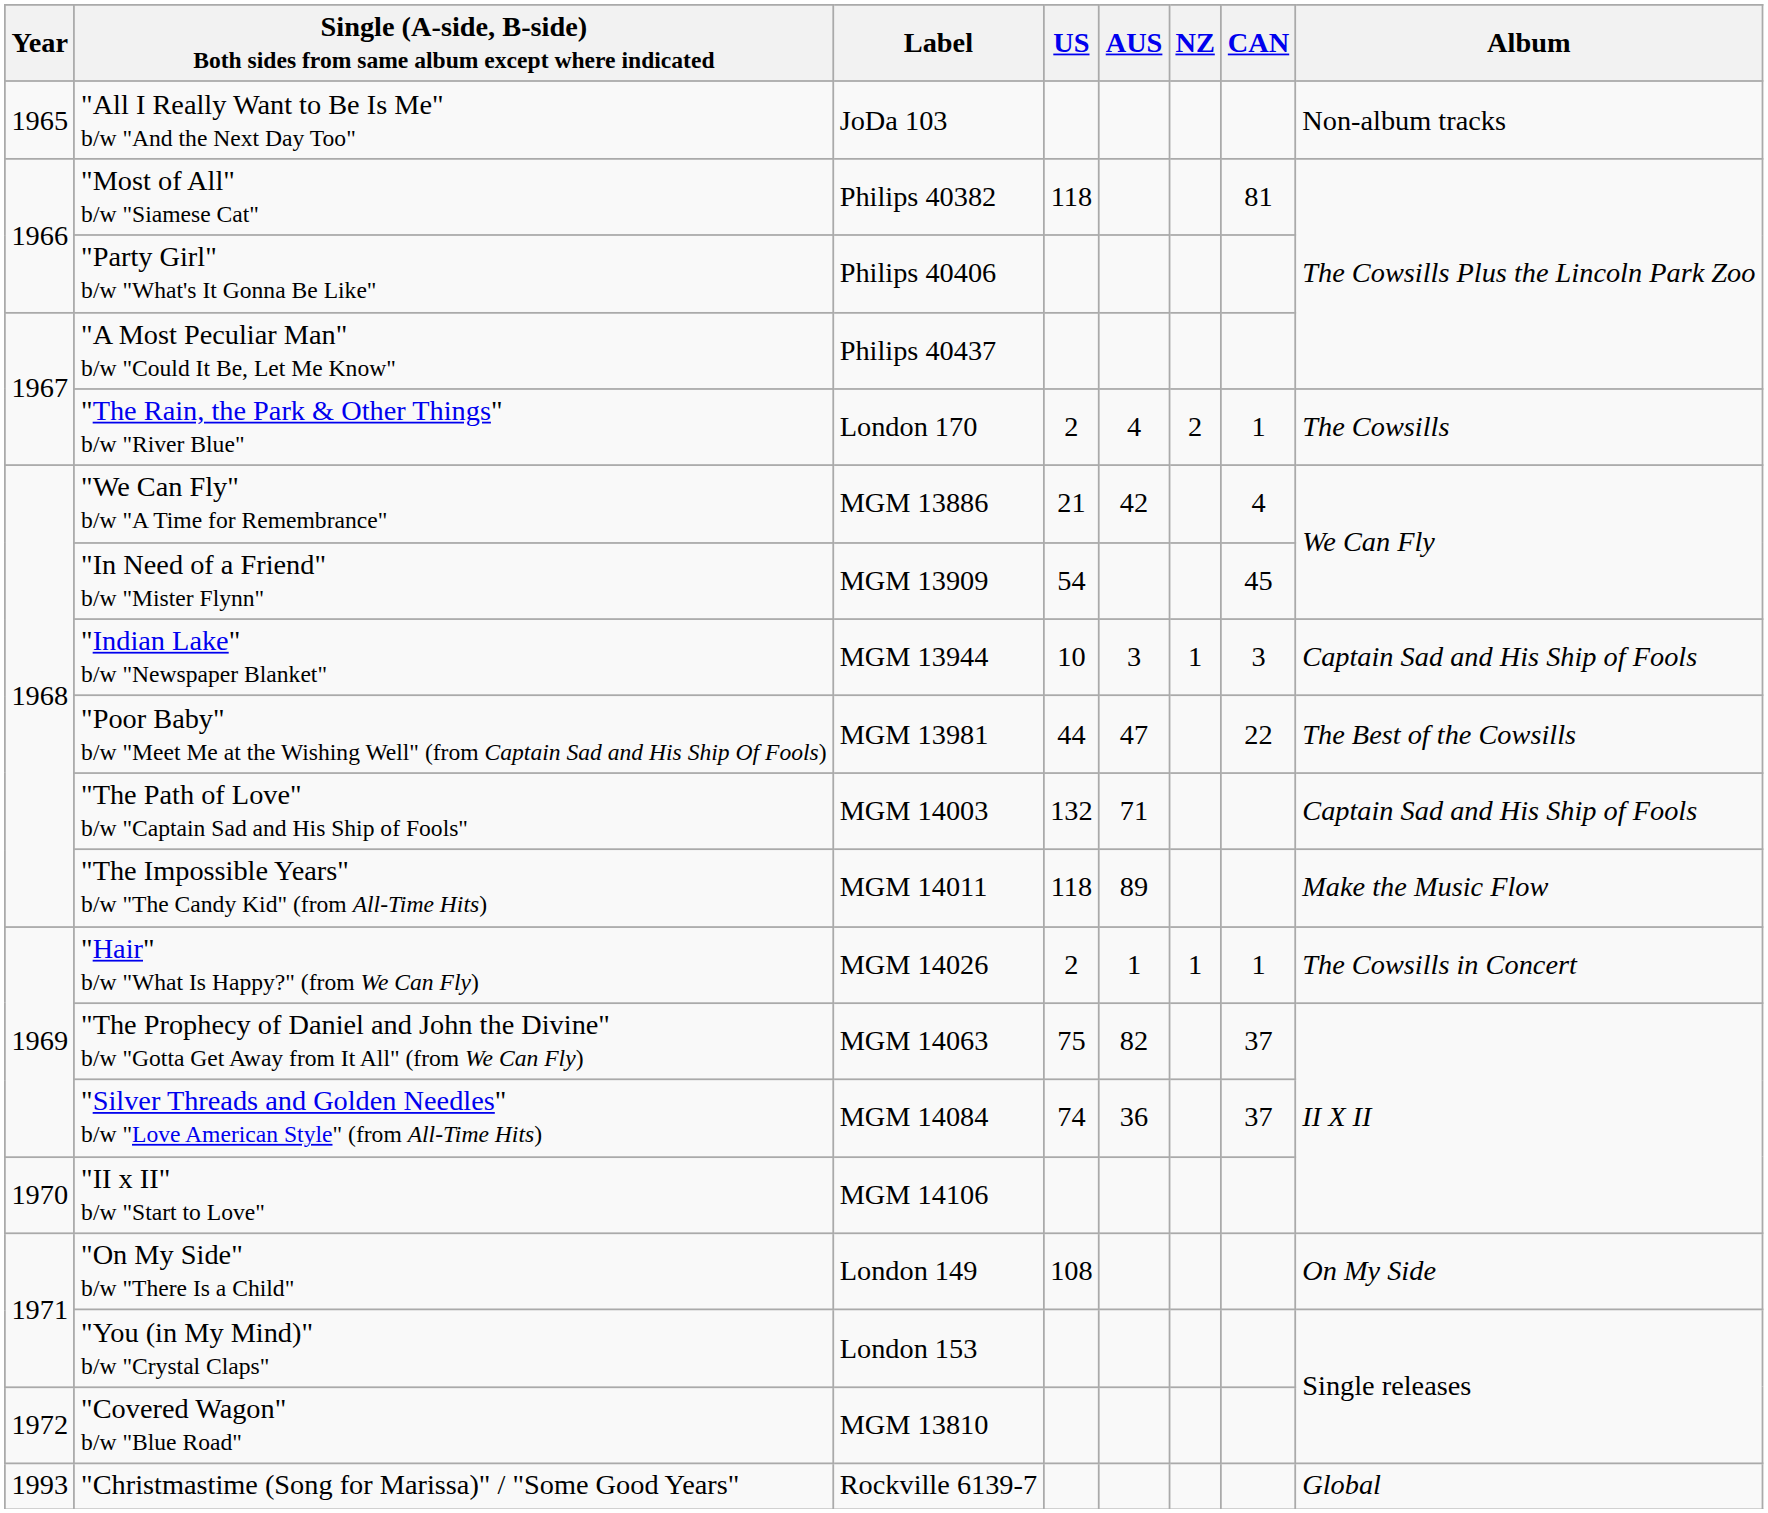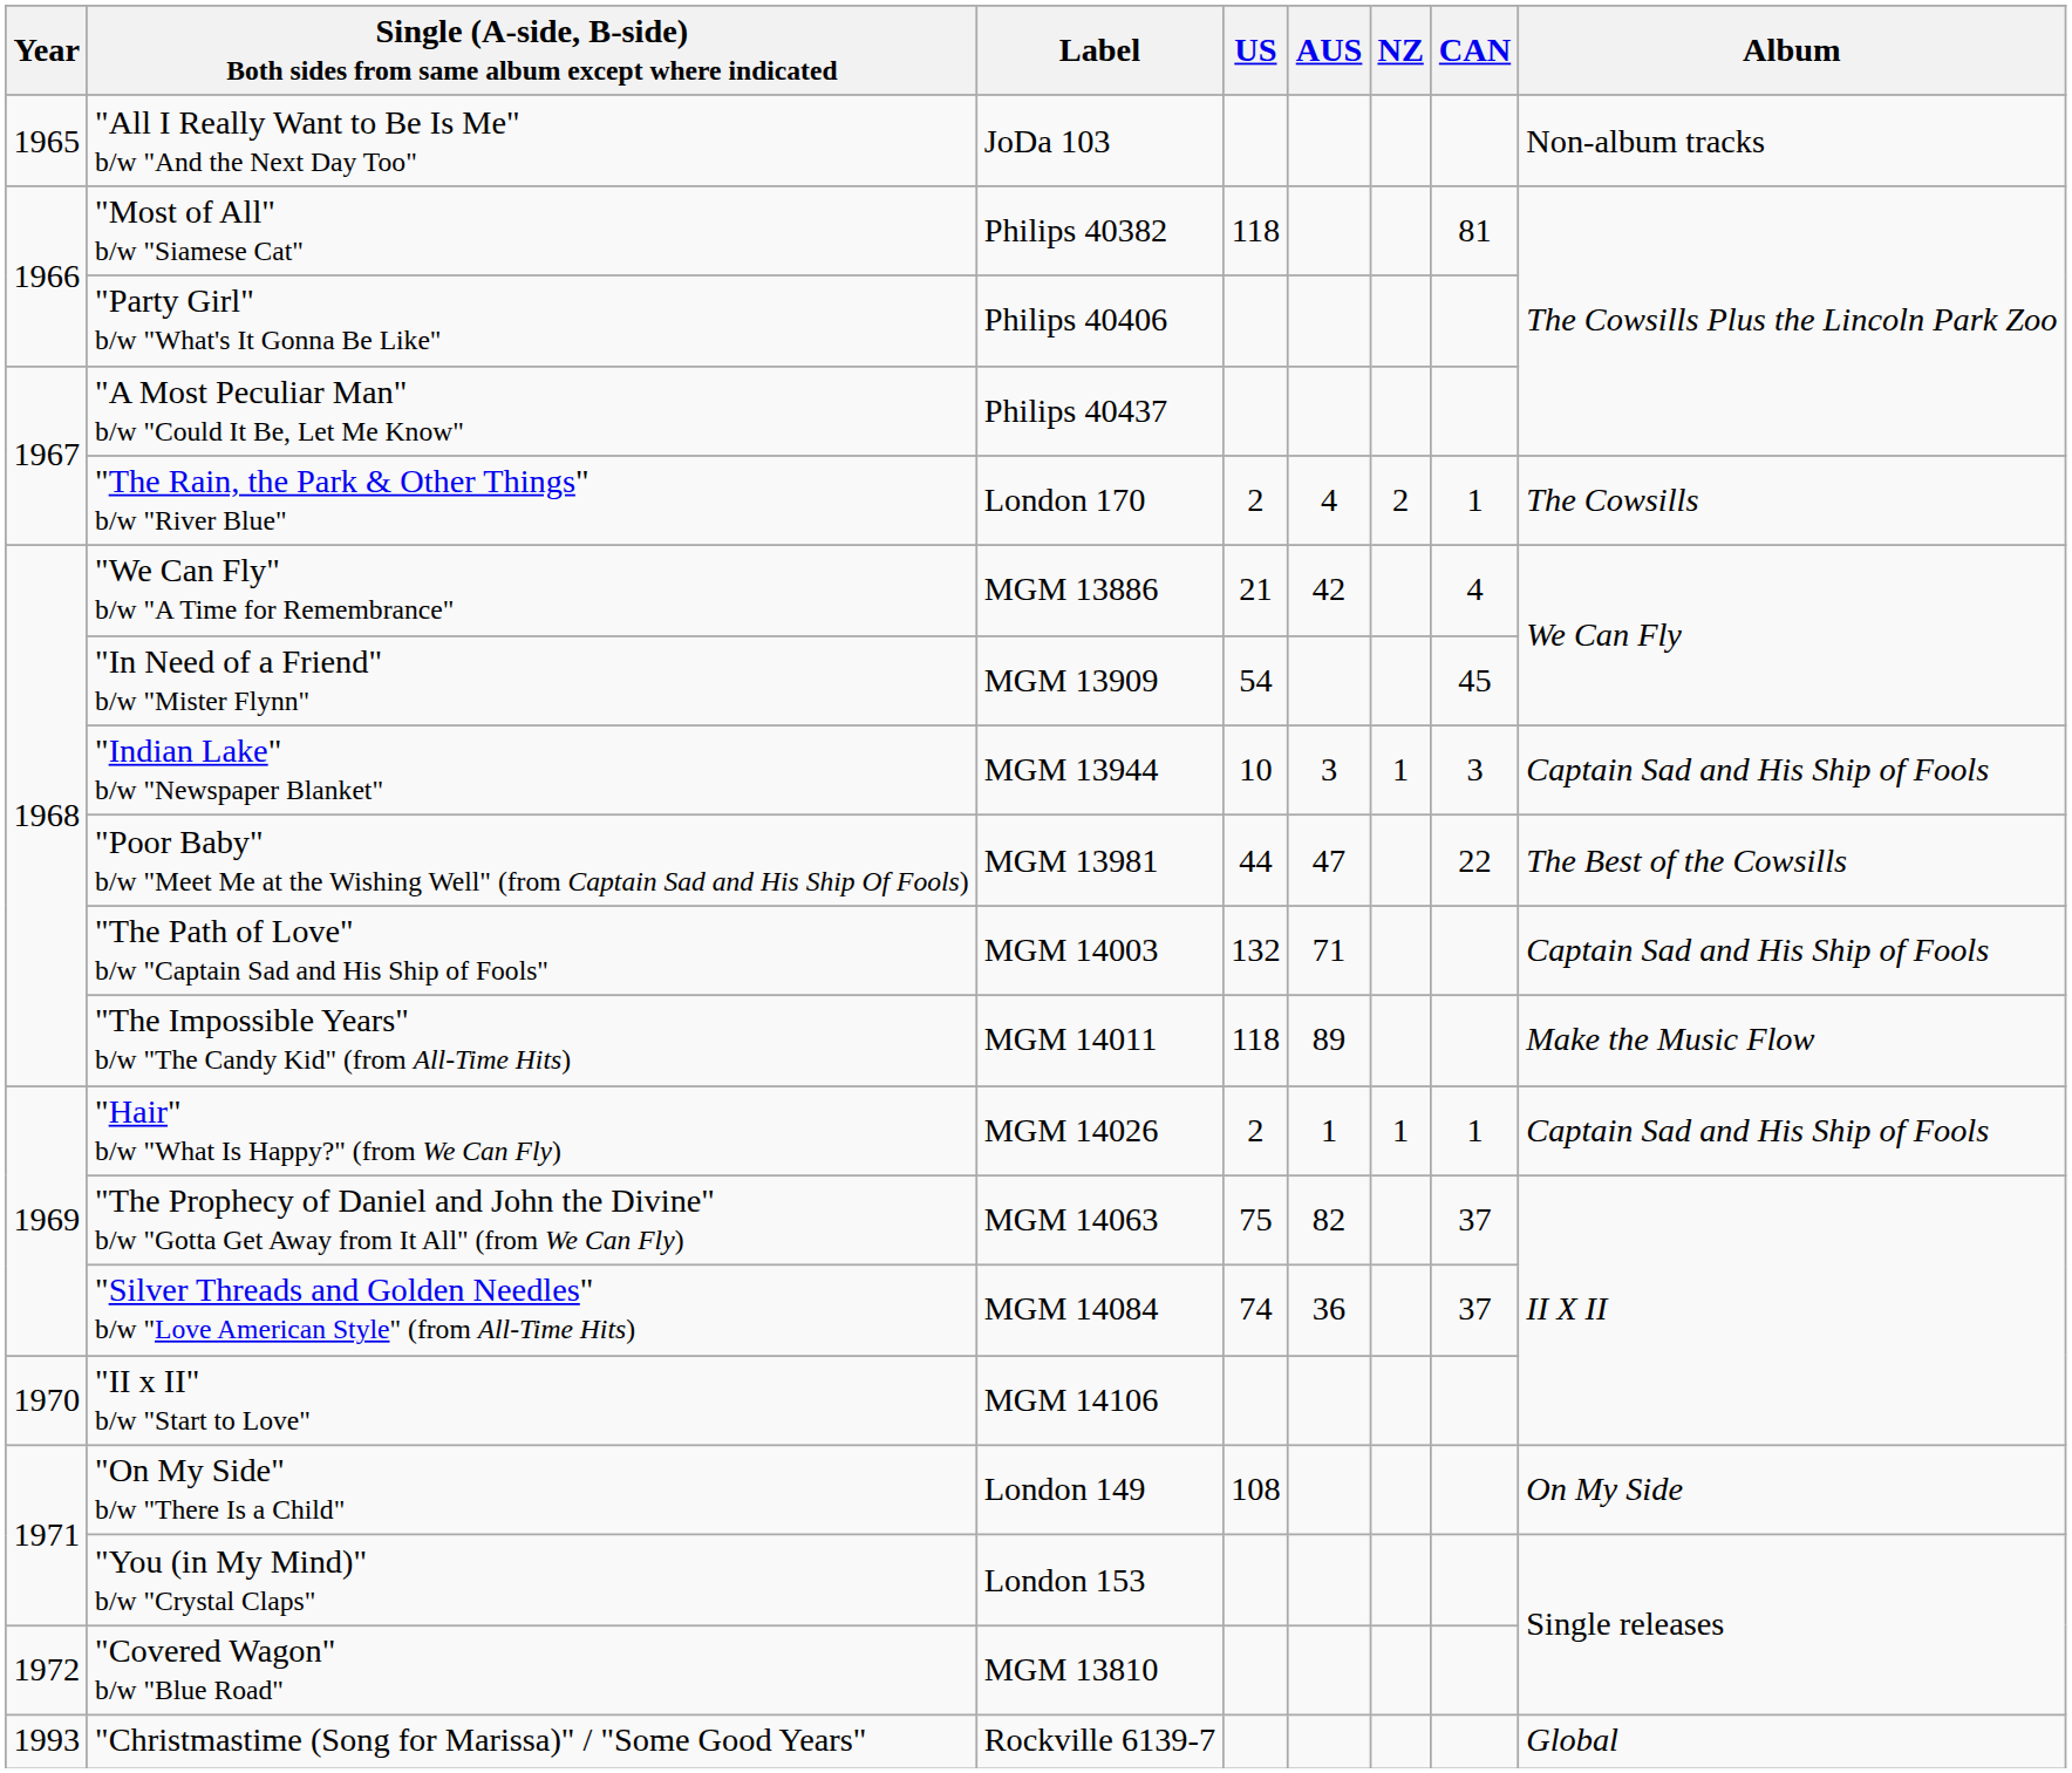"Hair" b/w "What Is Happy?" (from We Can Fly) | Album: The Cowsills in Concert -> Captain Sad and His Ship of Fools
